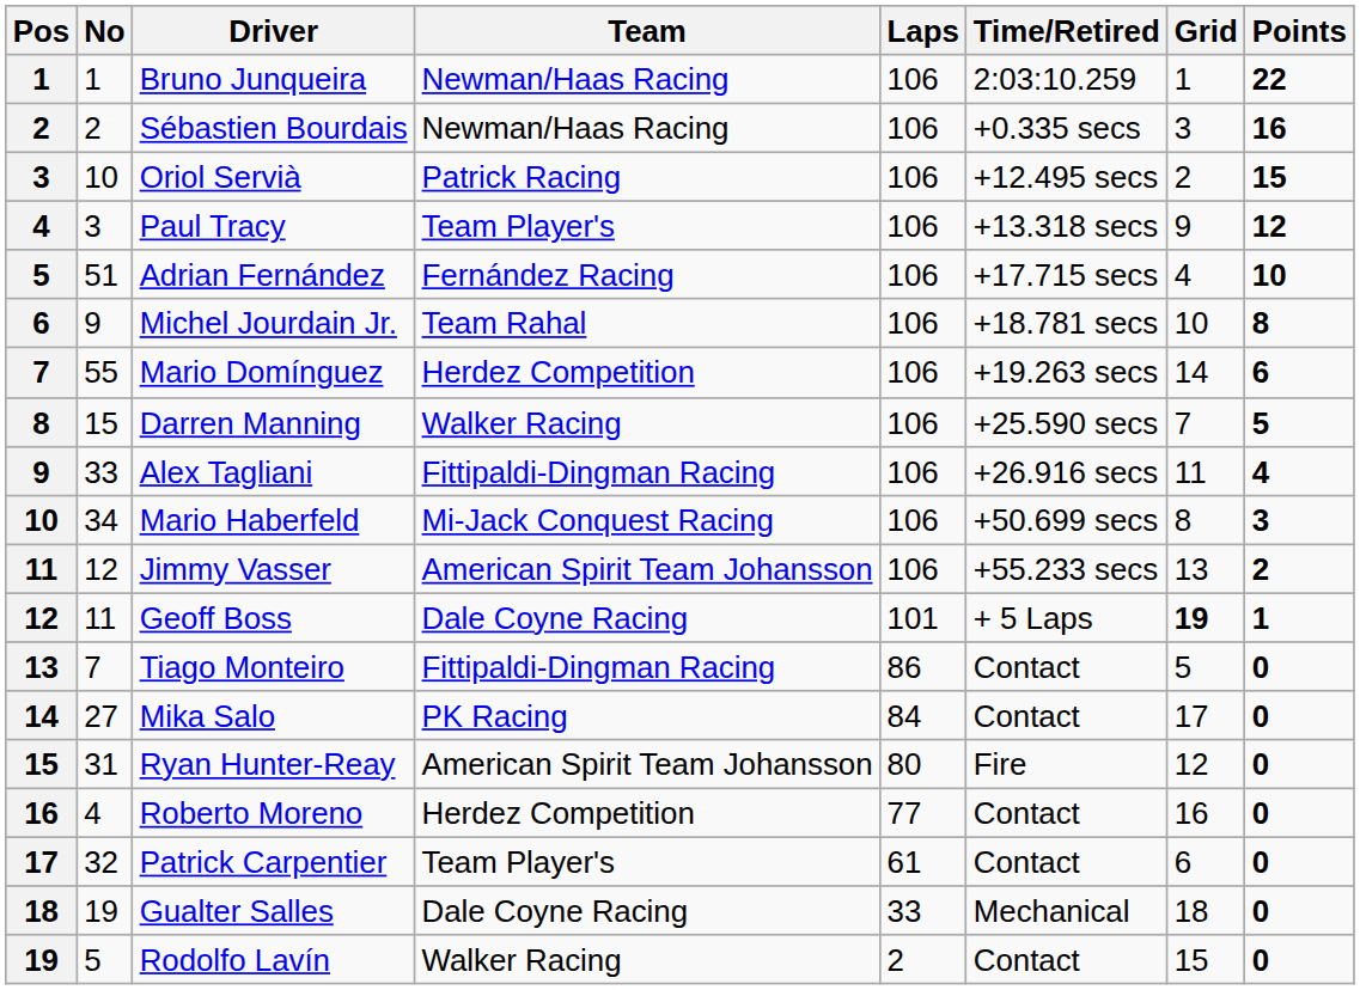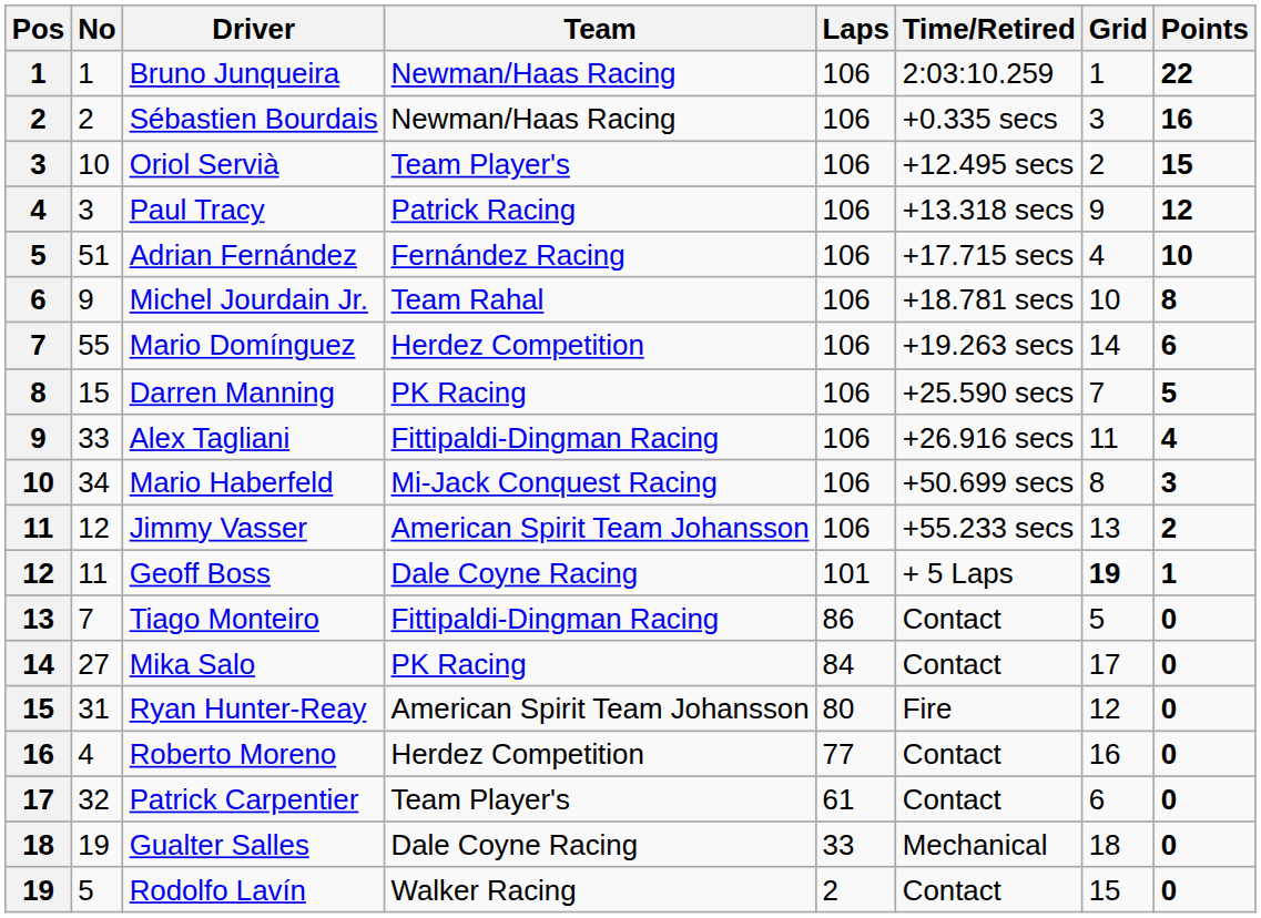Oriol Servià | Team: Patrick Racing -> Team Player's
Paul Tracy | Team: Team Player's -> Patrick Racing
Darren Manning | Team: Walker Racing -> PK Racing
